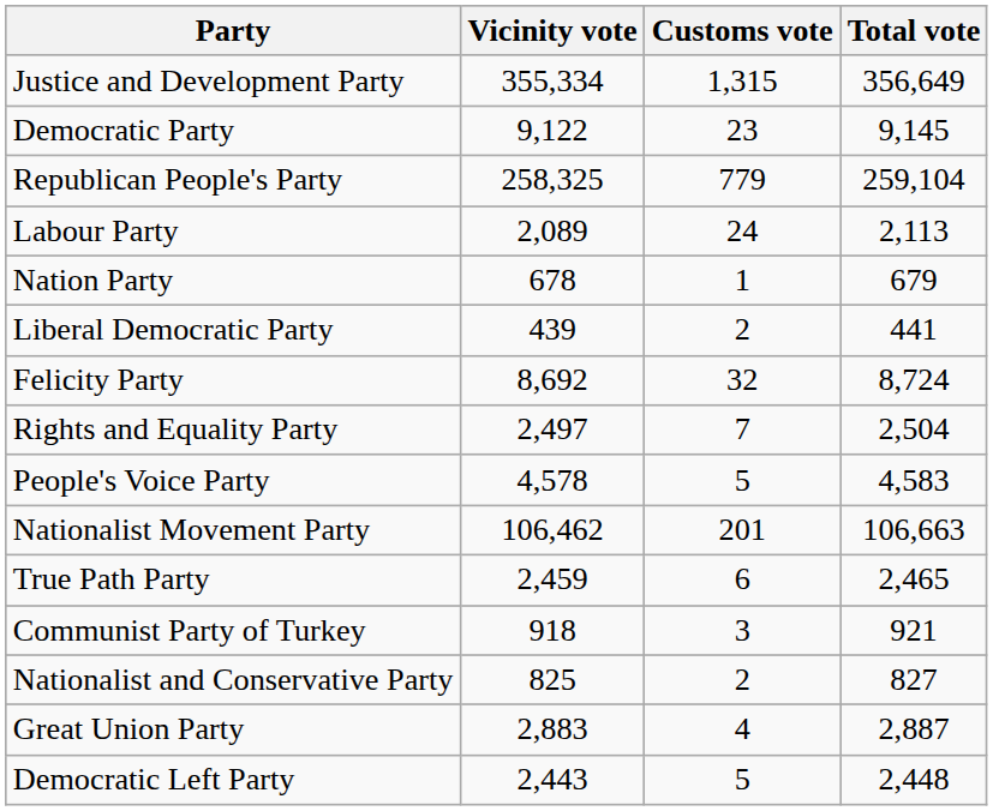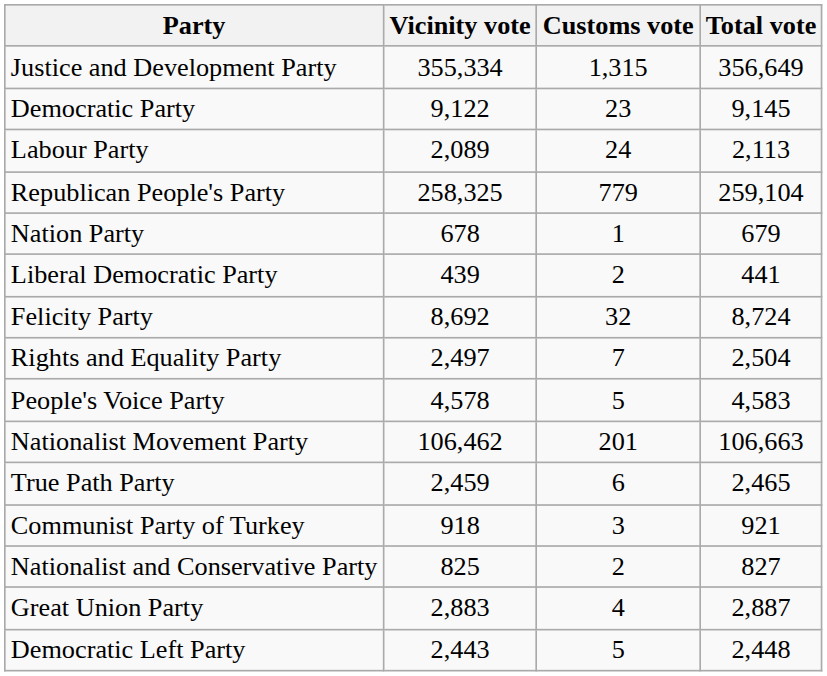rows swapped: Republican People's Party <-> Labour Party
